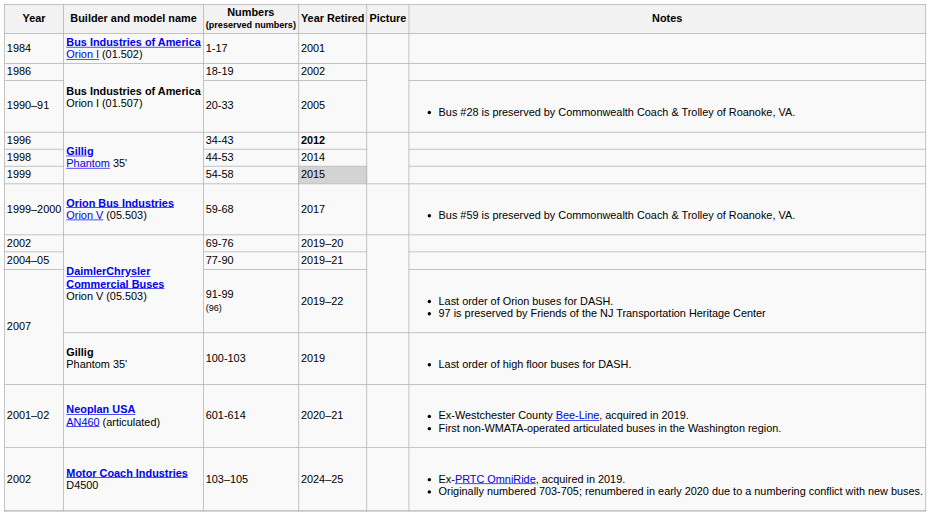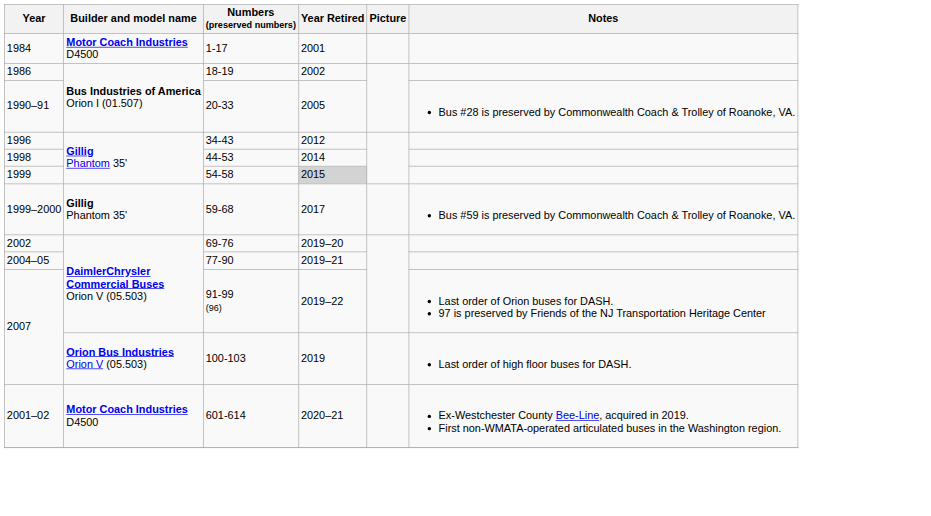1-17 | Builder and model name: Bus Industries of America Orion I (01.502) -> Motor Coach Industries D4500
34-43 | Year Retired: bold -> normal
59-68 | Builder and model name: Orion Bus Industries Orion V (05.503) -> Gillig Phantom 35'
100-103 | Builder and model name: Gillig Phantom 35' -> Orion Bus Industries Orion V (05.503)
601-614 | Builder and model name: Neoplan USA AN460 (articulated) -> Motor Coach Industries D4500
- row: 2002 | Motor Coach Industries D4500 | 103–105 | 2024–25 | Ex-PRTC OmniRide, acquired in 2019. Originally numbered 703-705; renumbered in early 2020 due to a numbering conflict with new buses.
